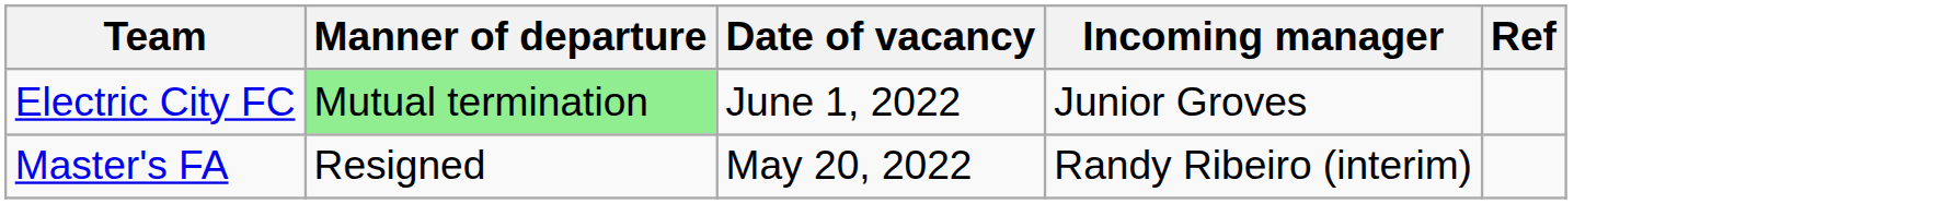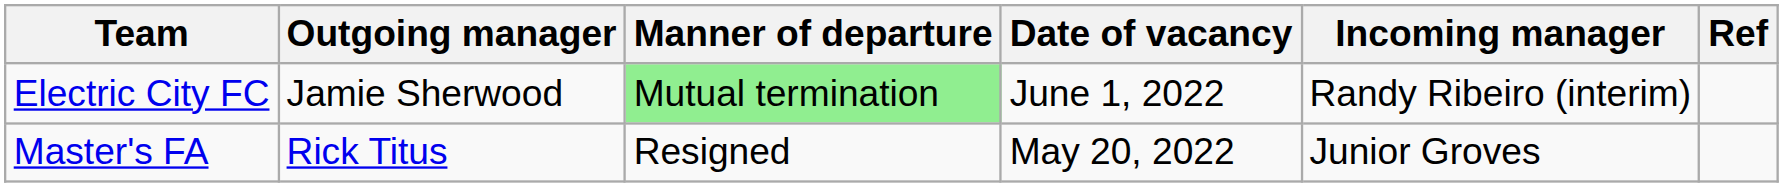+ column: Outgoing manager | Jamie Sherwood | Rick Titus
Electric City FC | Incoming manager: Junior Groves -> Randy Ribeiro (interim)
Master's FA | Incoming manager: Randy Ribeiro (interim) -> Junior Groves
